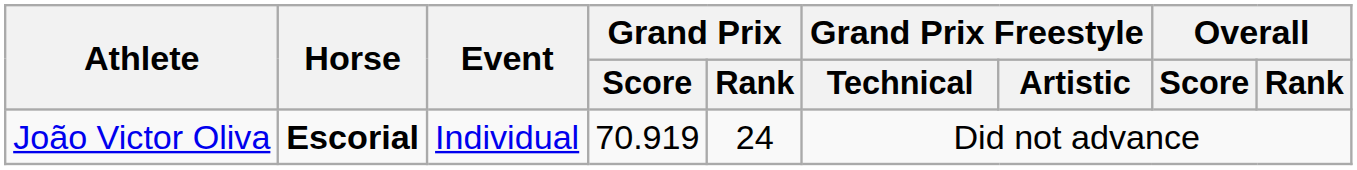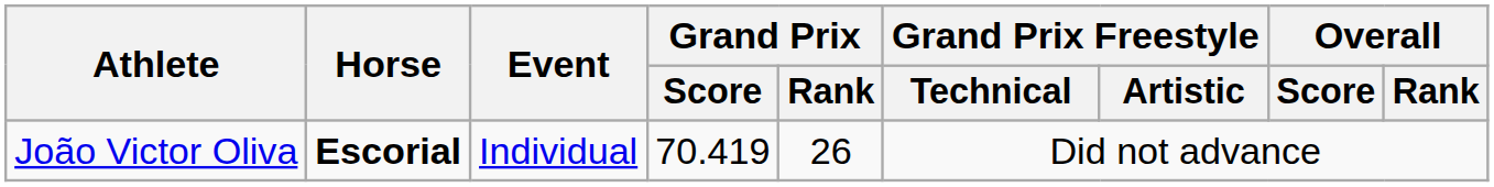João Victor Oliva | Grand Prix / Score: 70.919 -> 70.419
João Victor Oliva | Grand Prix / Rank: 24 -> 26
